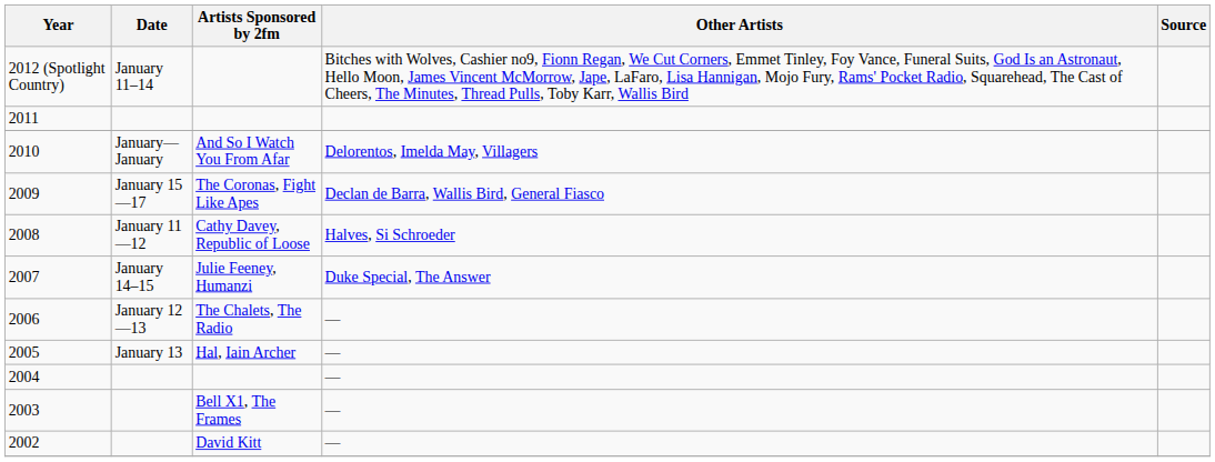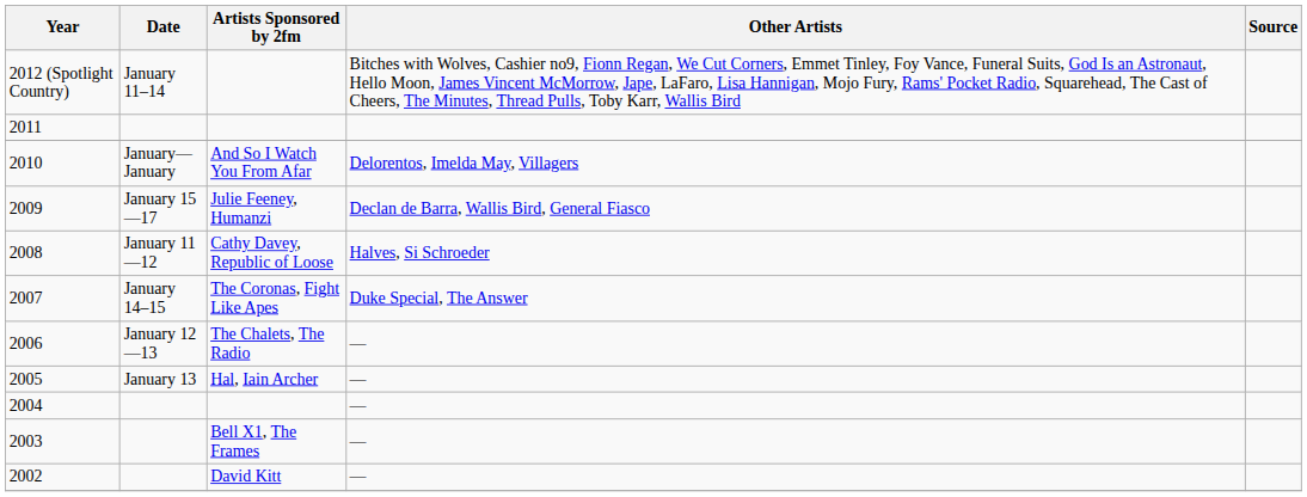2009 | Artists Sponsored by 2fm: The Coronas, Fight Like Apes -> Julie Feeney, Humanzi
2007 | Artists Sponsored by 2fm: Julie Feeney, Humanzi -> The Coronas, Fight Like Apes
